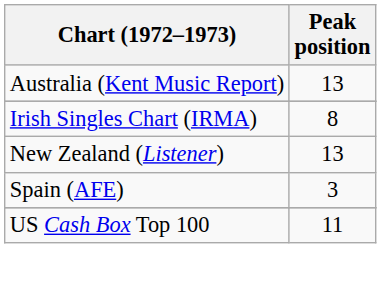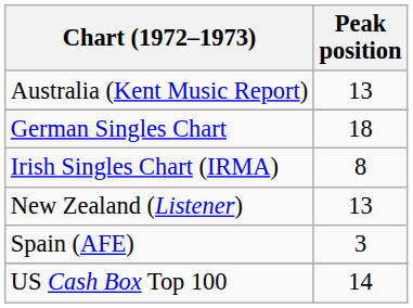+ row: German Singles Chart | 18
US Cash Box Top 100 | Peak position: 11 -> 14
